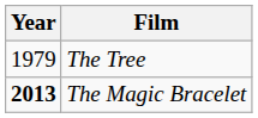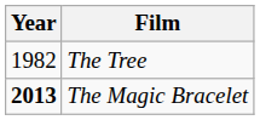The Tree | Year: 1979 -> 1982
